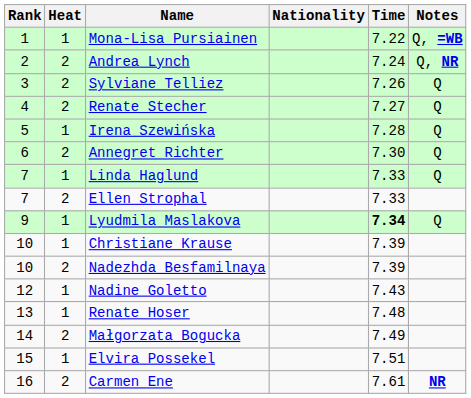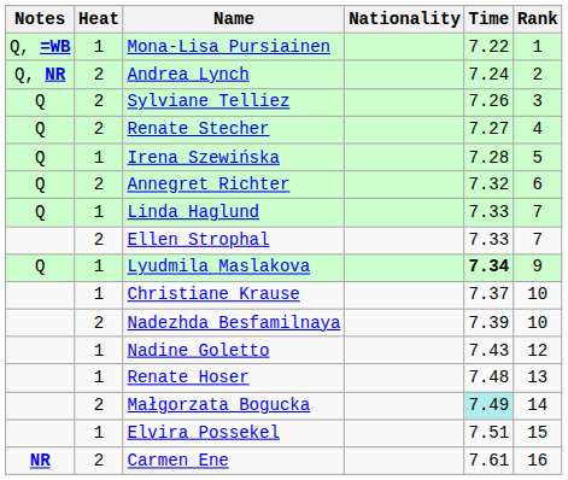columns swapped: Rank <-> Notes
Annegret Richter | Time: 7.30 -> 7.32
Christiane Krause | Time: 7.39 -> 7.37
Małgorzata Bogucka | Time: no background -> paleturquoise background
